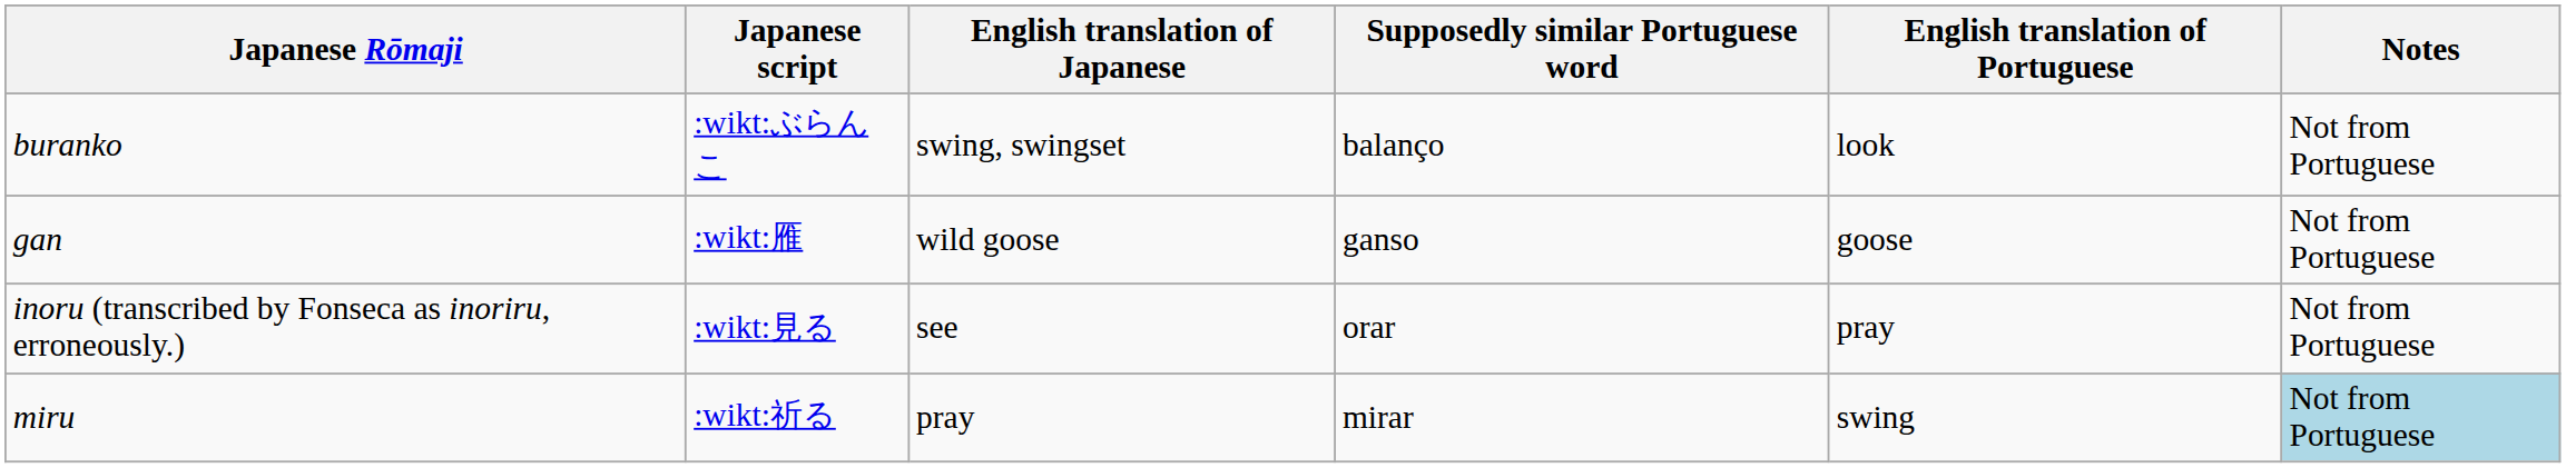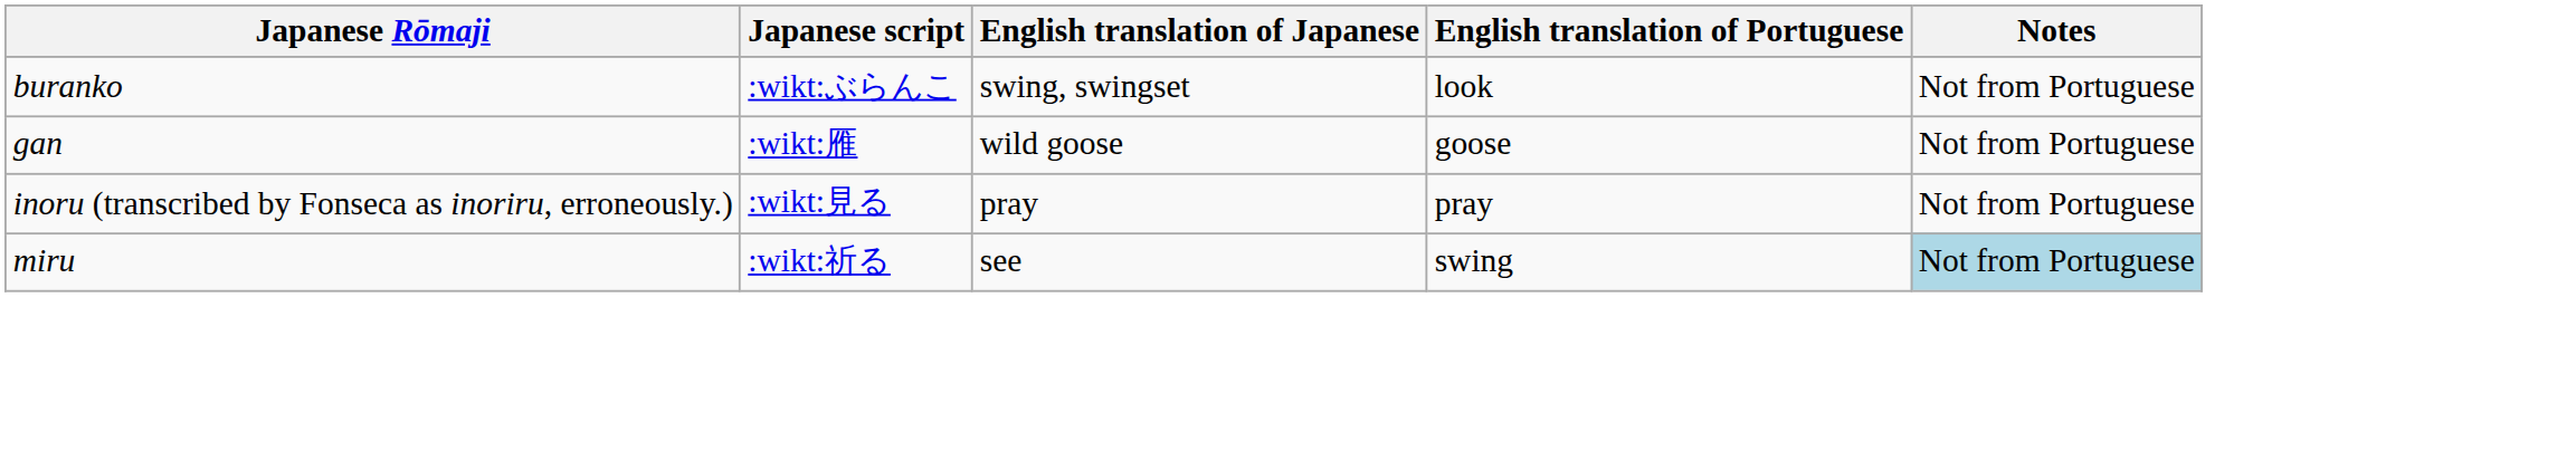- column: Supposedly similar Portuguese word | balanço | ganso | orar | mirar
inoru (transcribed by Fonseca as inoriru, erroneously.) | English translation of Japanese: see -> pray
miru | English translation of Japanese: pray -> see
